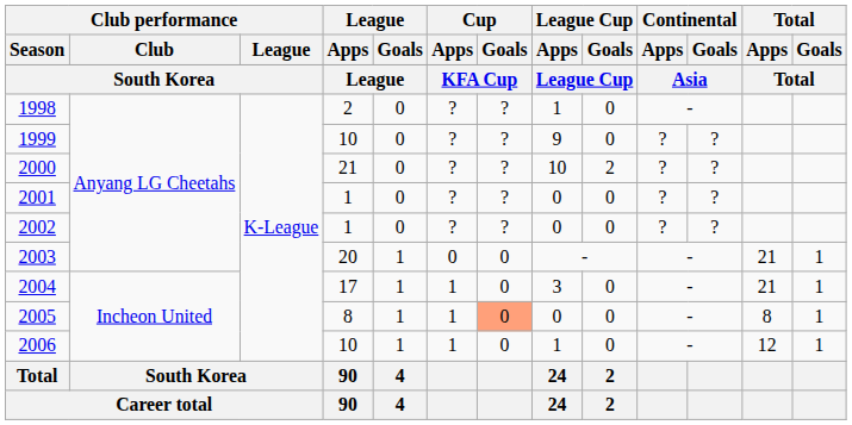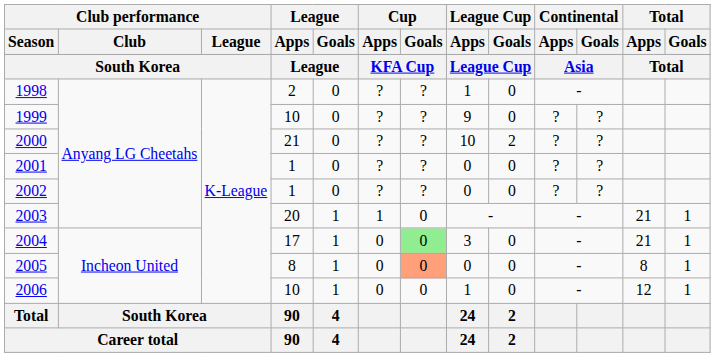2003 | Cup / Apps: 0 -> 1
2004 | Cup / Apps: 1 -> 0
2004 | Cup / Goals: no background -> lightgreen background
2005 | Cup / Apps: 1 -> 0
2006 | Cup / Apps: 1 -> 0
